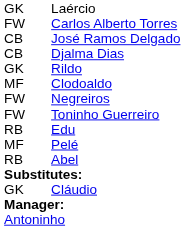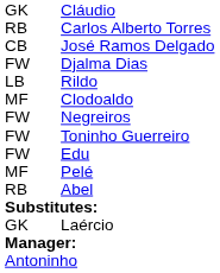rows swapped: Cláudio <-> Laércio
Carlos Alberto Torres | column 1: FW -> RB
Djalma Dias | column 1: CB -> FW
Rildo | column 1: GK -> LB
Edu | column 1: RB -> FW
